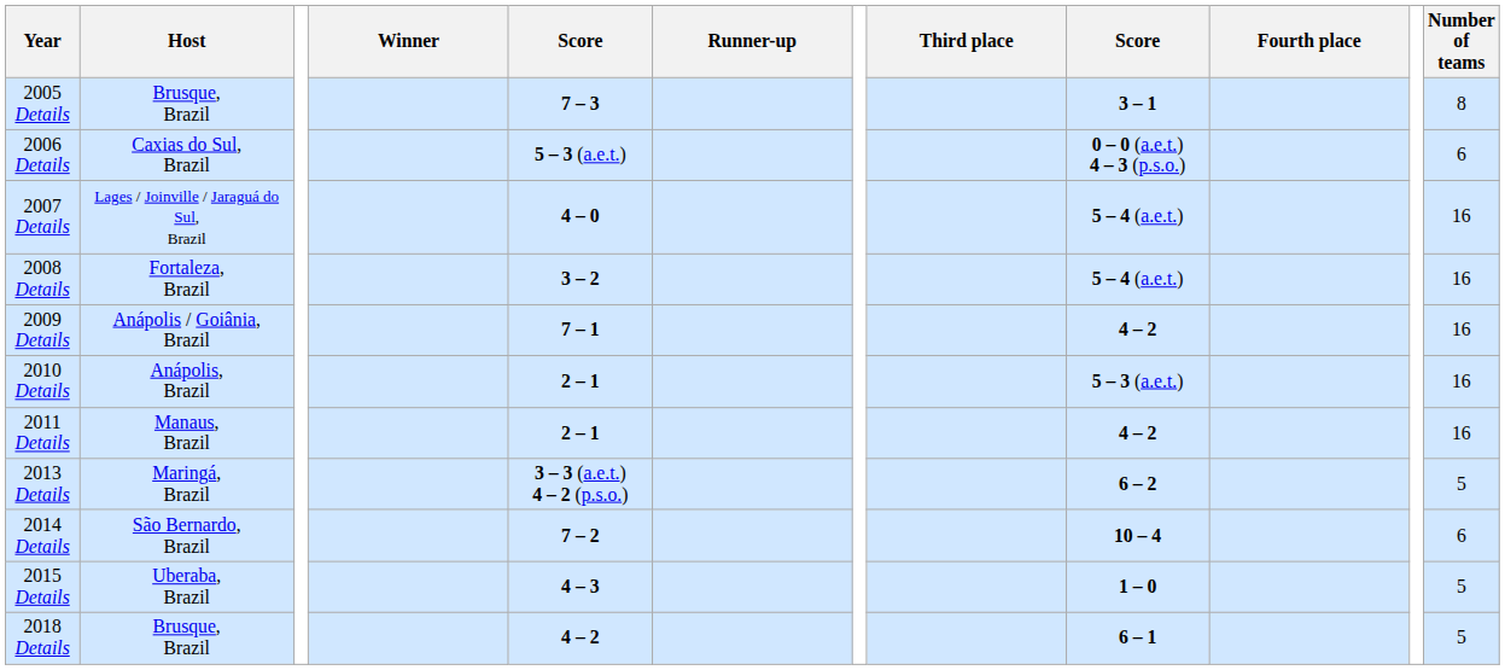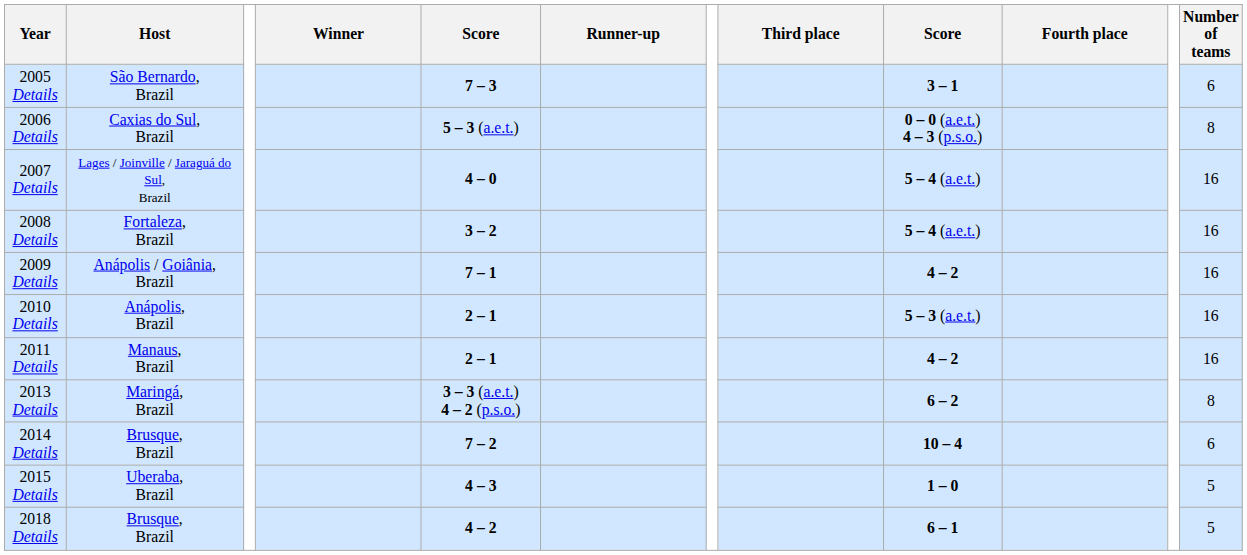2005 Details | Host: Brusque, Brazil -> São Bernardo, Brazil
2005 Details | Number of teams: 8 -> 6
2006 Details | Number of teams: 6 -> 8
2013 Details | Number of teams: 5 -> 8
2014 Details | Host: São Bernardo, Brazil -> Brusque, Brazil
